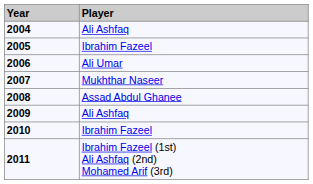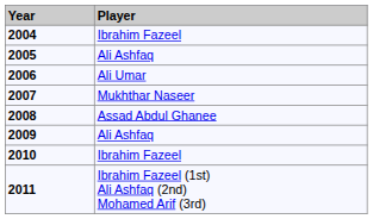2004 | Player: Ali Ashfaq -> Ibrahim Fazeel
2005 | Player: Ibrahim Fazeel -> Ali Ashfaq
